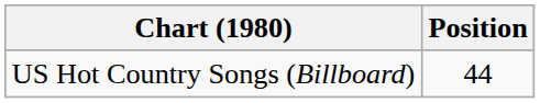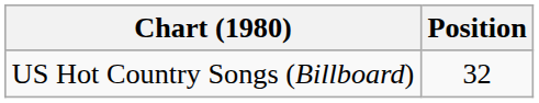US Hot Country Songs (Billboard) | Position: 44 -> 32
